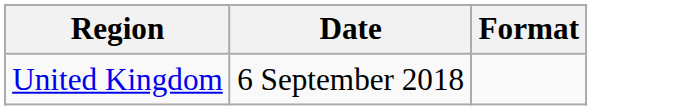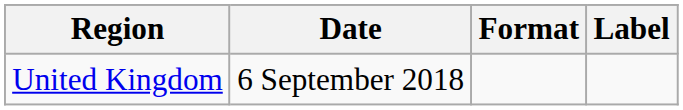+ column: Label
